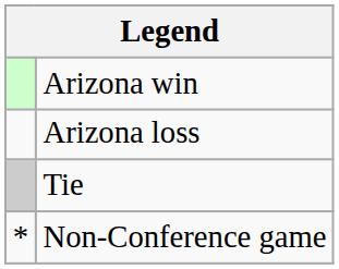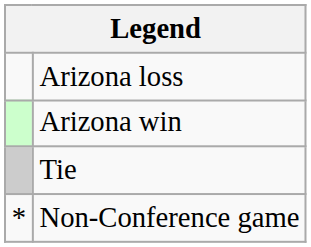rows swapped: Arizona win <-> Arizona loss
